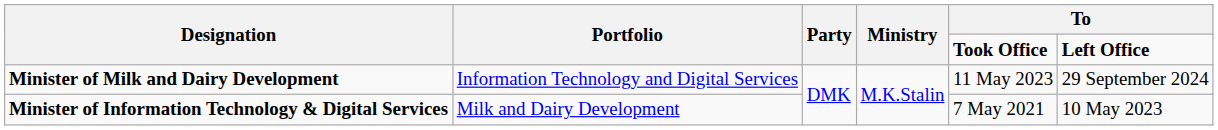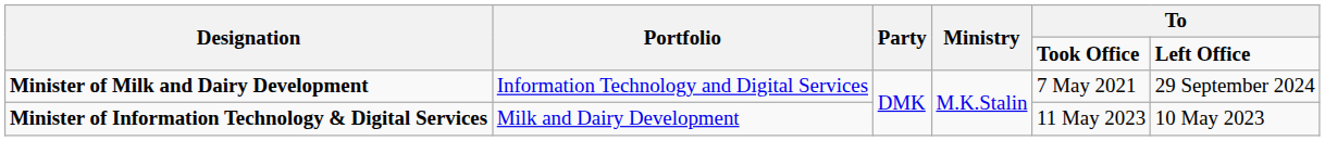Minister of Milk and Dairy Development | column 5: 11 May 2023 -> 7 May 2021
Minister of Information Technology & Digital Services | column 5: 7 May 2021 -> 11 May 2023
